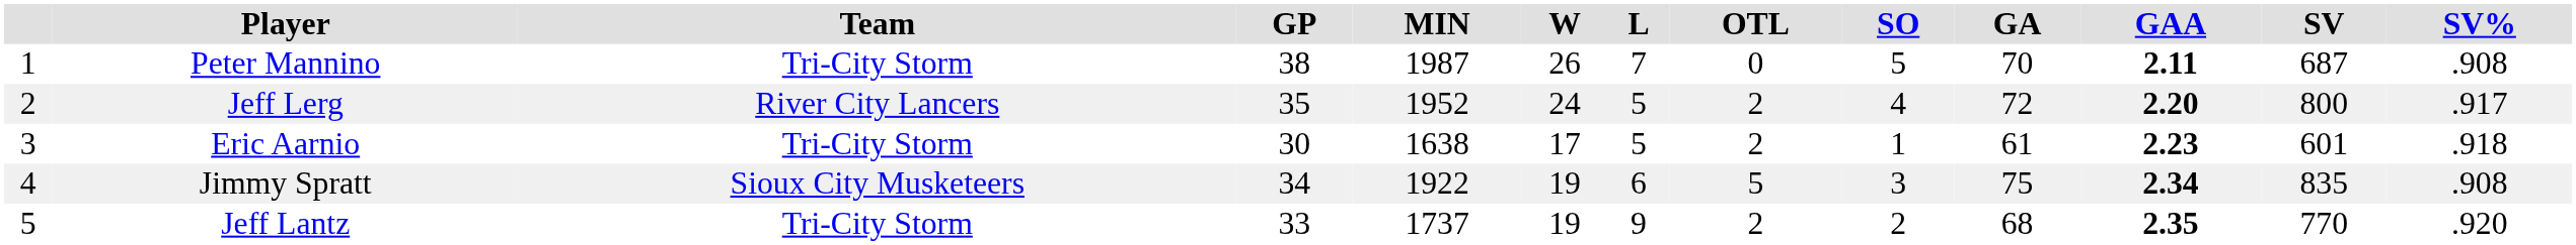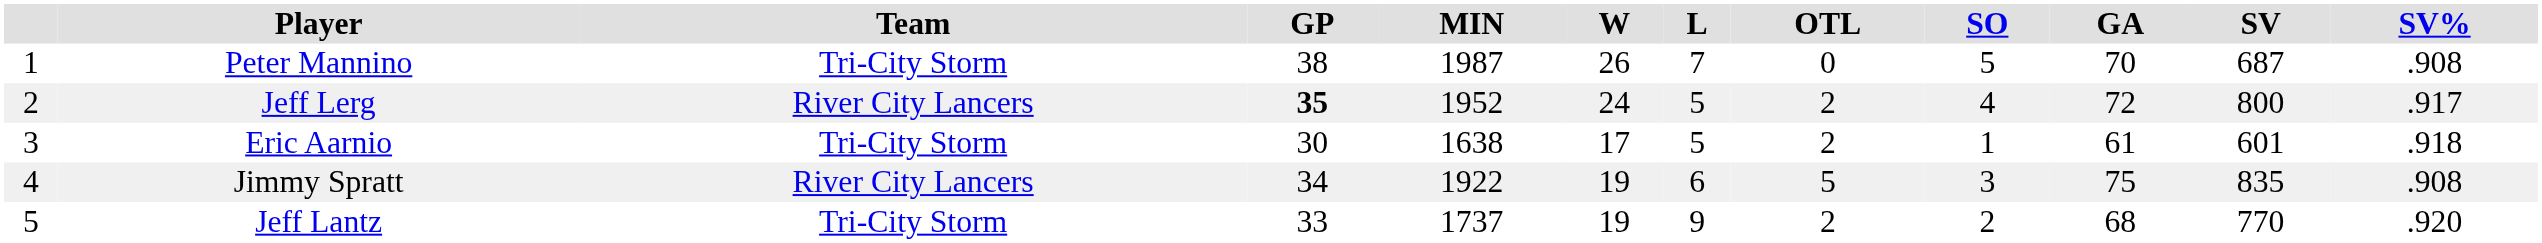- column: GAA | 2.11 | 2.20 | 2.23 | 2.34 | 2.35
Jeff Lerg | GP: normal -> bold
Jimmy Spratt | Team: Sioux City Musketeers -> River City Lancers
